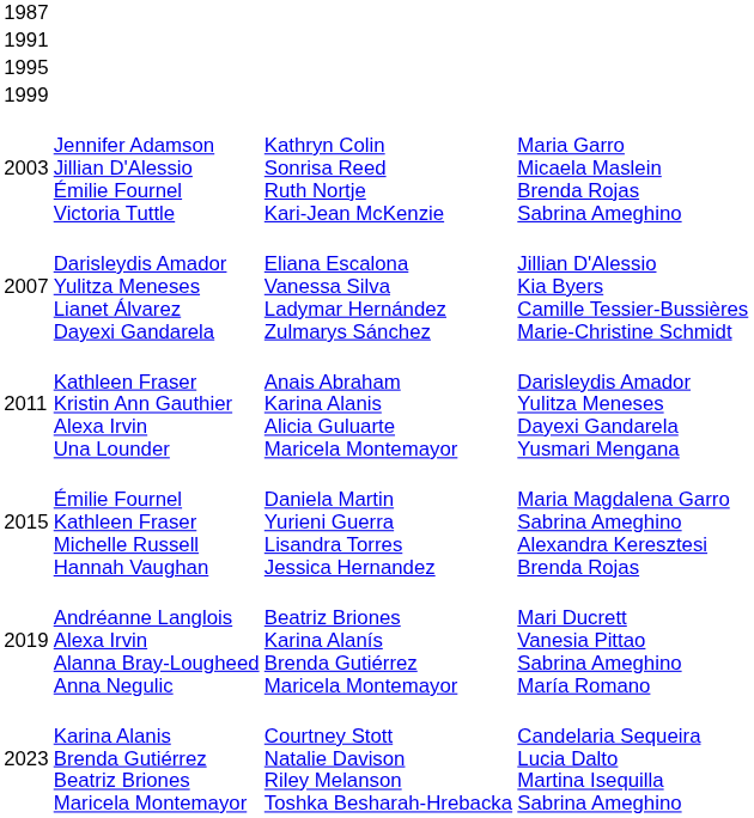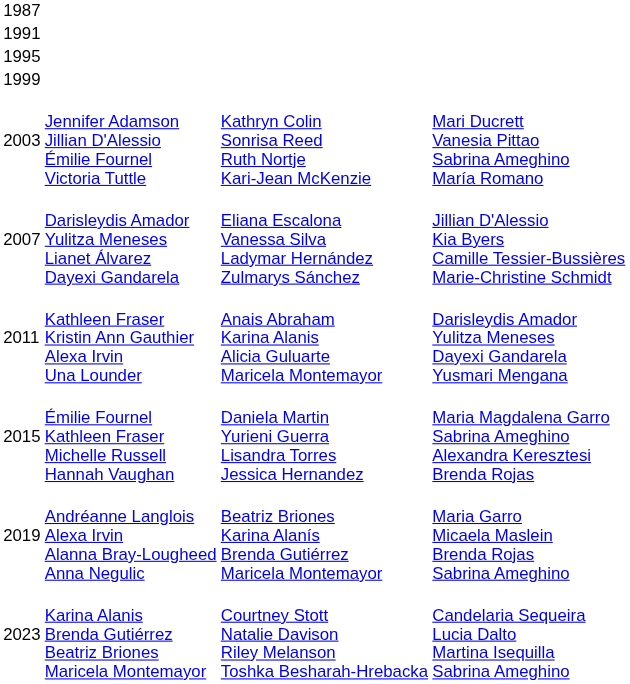2003 | column 4: Maria Garro Micaela Maslein Brenda Rojas Sabrina Ameghino -> Mari Ducrett Vanesia Pittao Sabrina Ameghino María Romano
2019 | column 4: Mari Ducrett Vanesia Pittao Sabrina Ameghino María Romano -> Maria Garro Micaela Maslein Brenda Rojas Sabrina Ameghino
